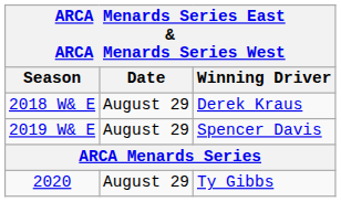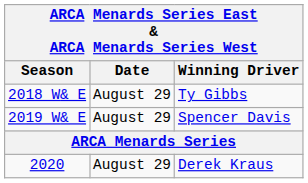2018 W& E | Winning Driver: Derek Kraus -> Ty Gibbs
2020 | Winning Driver: Ty Gibbs -> Derek Kraus
